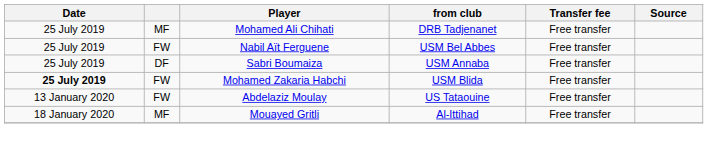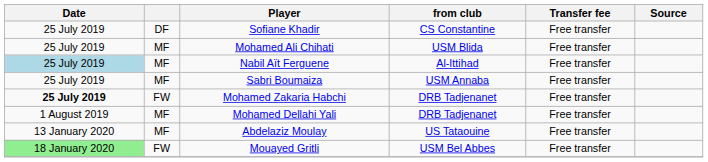+ row: 25 July 2019 | DF | Sofiane Khadir | CS Constantine | Free transfer
Mohamed Ali Chihati | from club: DRB Tadjenanet -> USM Blida
Nabil Aït Ferguene | Date: no background -> lightblue background
Nabil Aït Ferguene | column 2: FW -> MF
Nabil Aït Ferguene | from club: USM Bel Abbes -> Al-Ittihad
Sabri Boumaiza | column 2: DF -> MF
Mohamed Zakaria Habchi | from club: USM Blida -> DRB Tadjenanet
+ row: 1 August 2019 | MF | Mohamed Dellahi Yali | DRB Tadjenanet | Free transfer
Abdelaziz Moulay | column 2: FW -> MF
Mouayed Gritli | Date: no background -> lightgreen background
Mouayed Gritli | column 2: MF -> FW
Mouayed Gritli | from club: Al-Ittihad -> USM Bel Abbes
